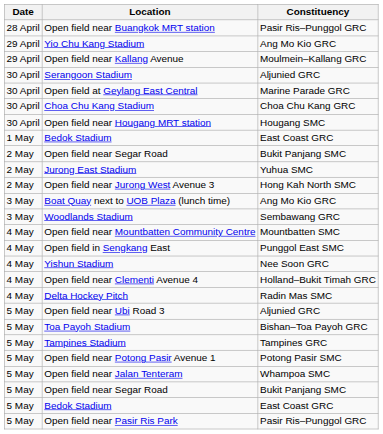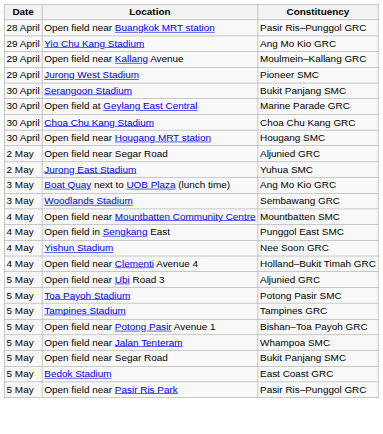+ row: 29 April | Jurong West Stadium | Pioneer SMC
Serangoon Stadium | Constituency: Aljunied GRC -> Bukit Panjang SMC
- row: 1 May | Bedok Stadium | East Coast GRC
2 May / Open field near Segar Road | Constituency: Bukit Panjang SMC -> Aljunied GRC
- row: 2 May | Open field near Jurong West Avenue 3 | Hong Kah North SMC
- row: 4 May | Delta Hockey Pitch | Radin Mas SMC
Toa Payoh Stadium | Constituency: Bishan–Toa Payoh GRC -> Potong Pasir SMC
Open field near Potong Pasir Avenue 1 | Constituency: Potong Pasir SMC -> Bishan–Toa Payoh GRC
